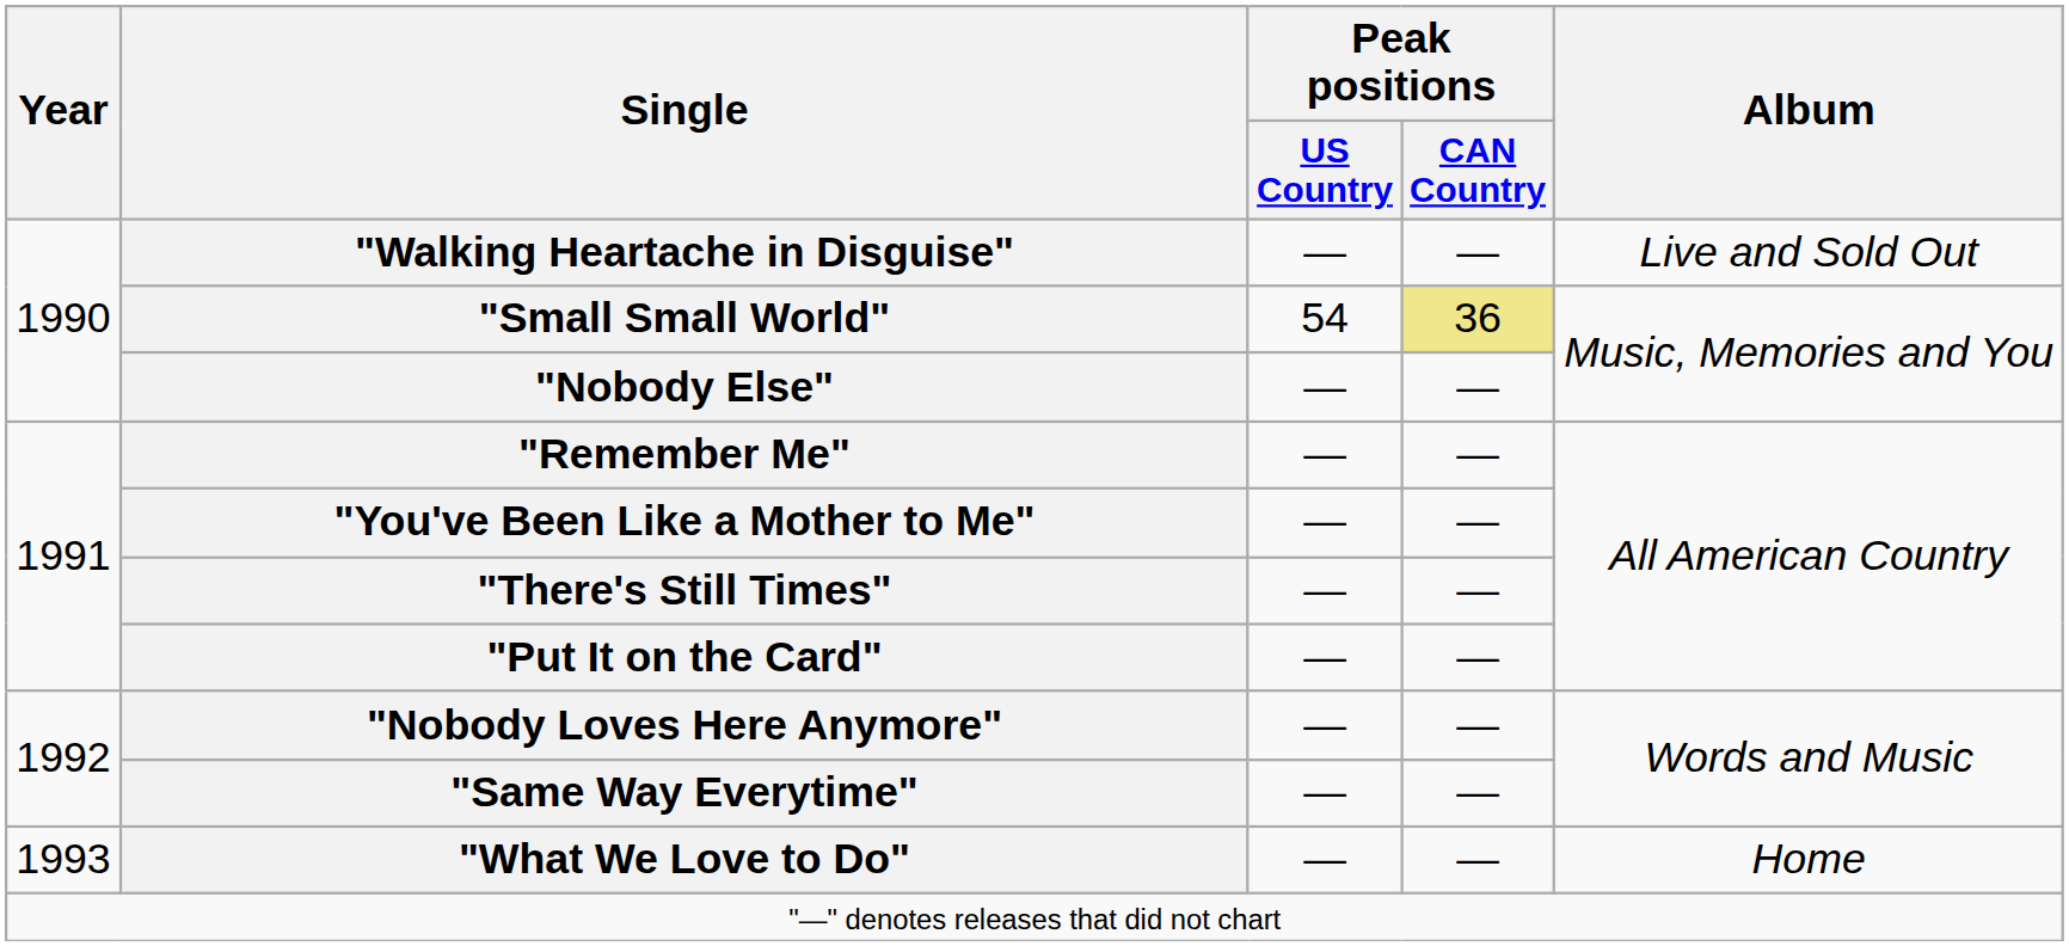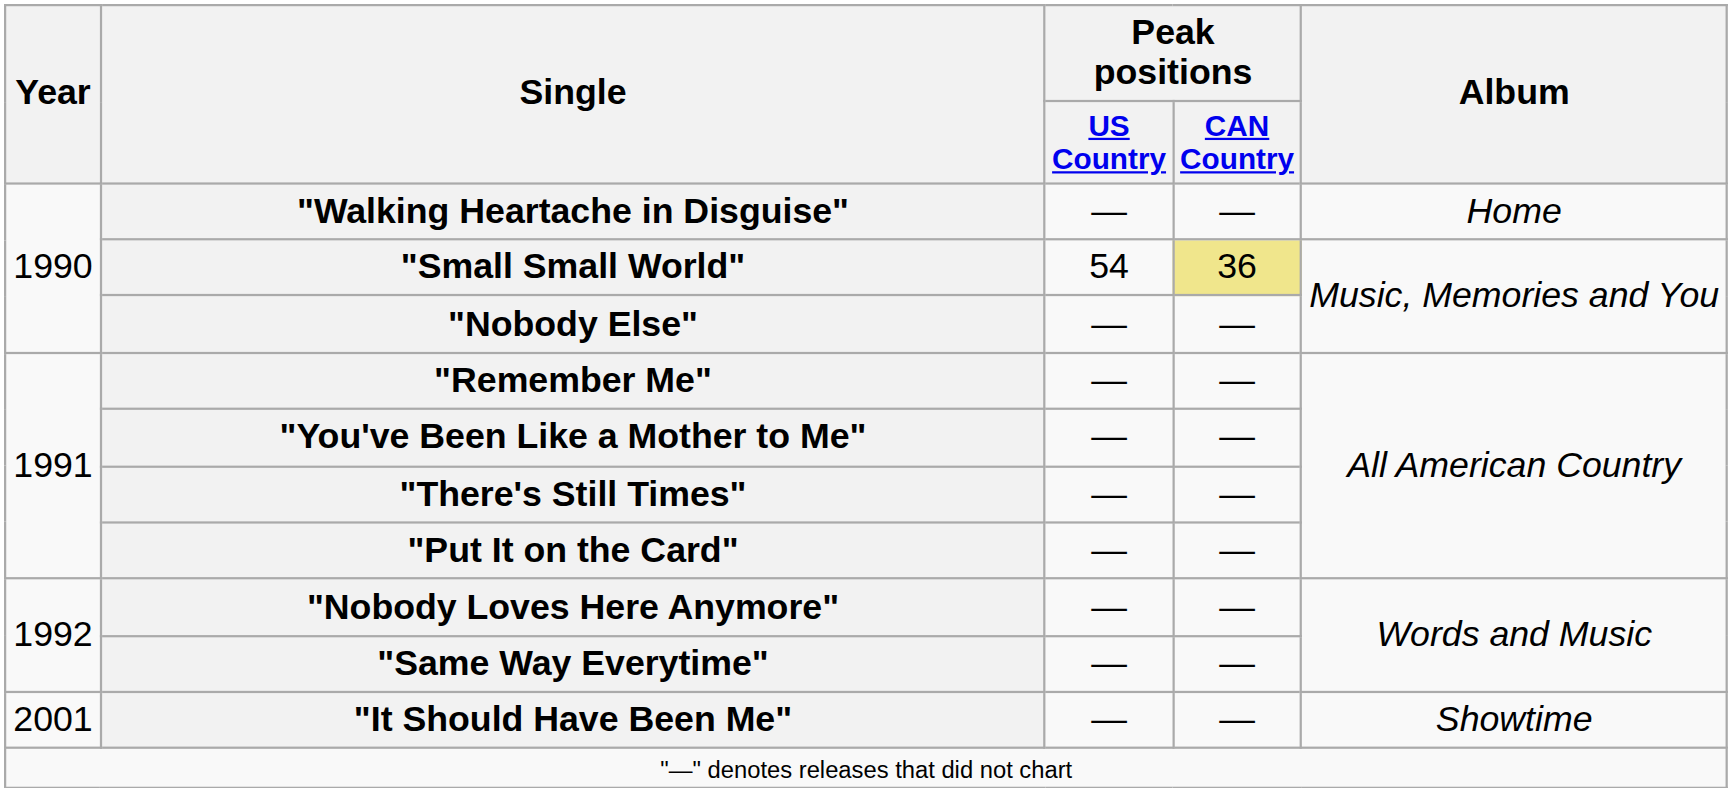"Walking Heartache in Disguise" | Album: Live and Sold Out -> Home
- row: 1993 | "What We Love to Do" | — | — | Home
+ row: 2001 | "It Should Have Been Me" | — | — | Showtime
